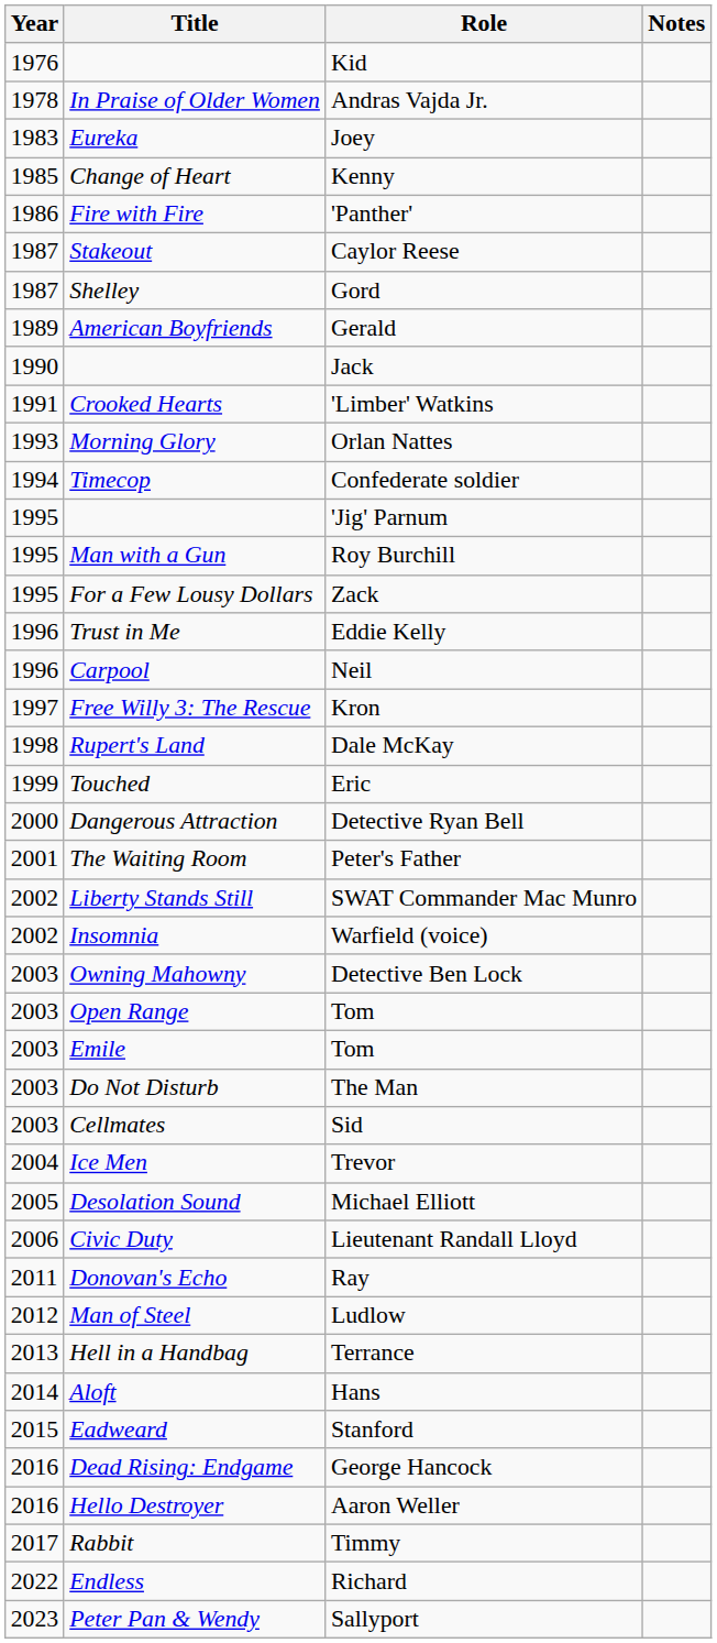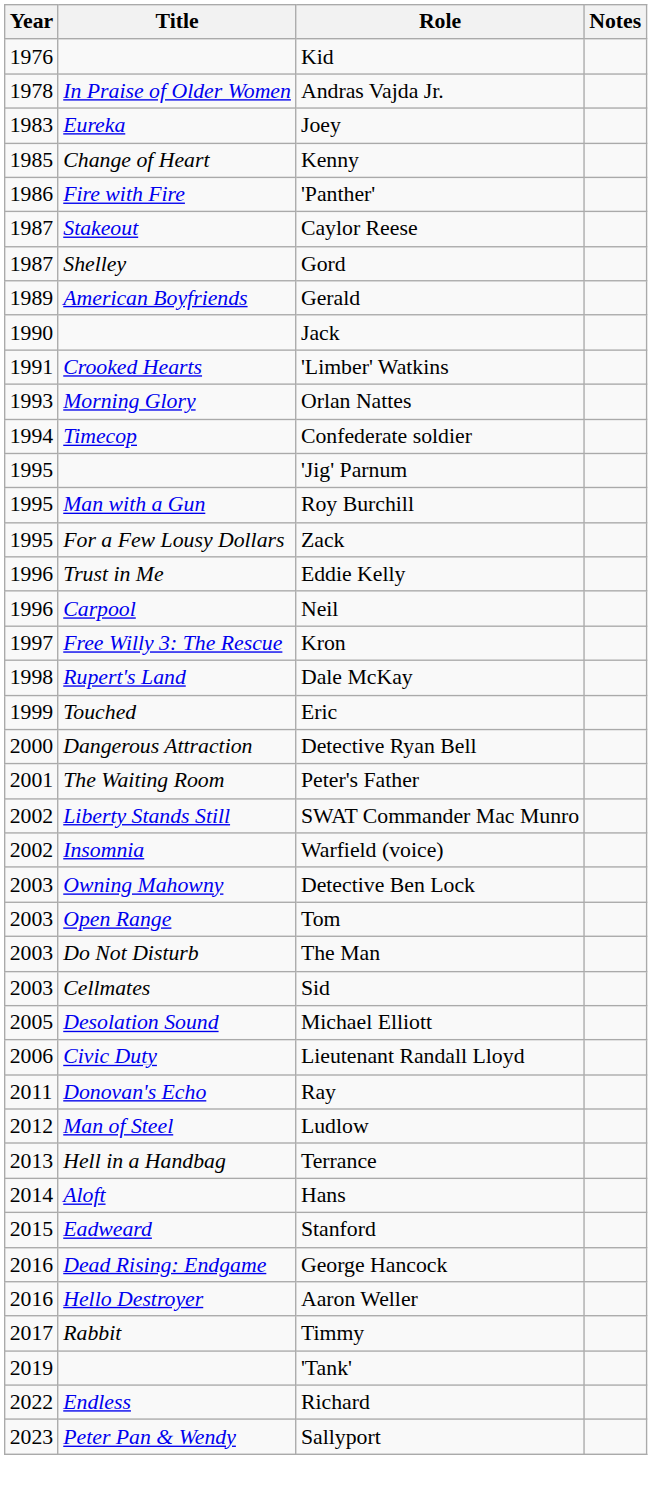- row: 2003 | Emile | Tom
- row: 2004 | Ice Men | Trevor
+ row: 2019 | 'Tank'
